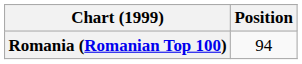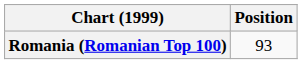Romania (Romanian Top 100) | Position: 94 -> 93
